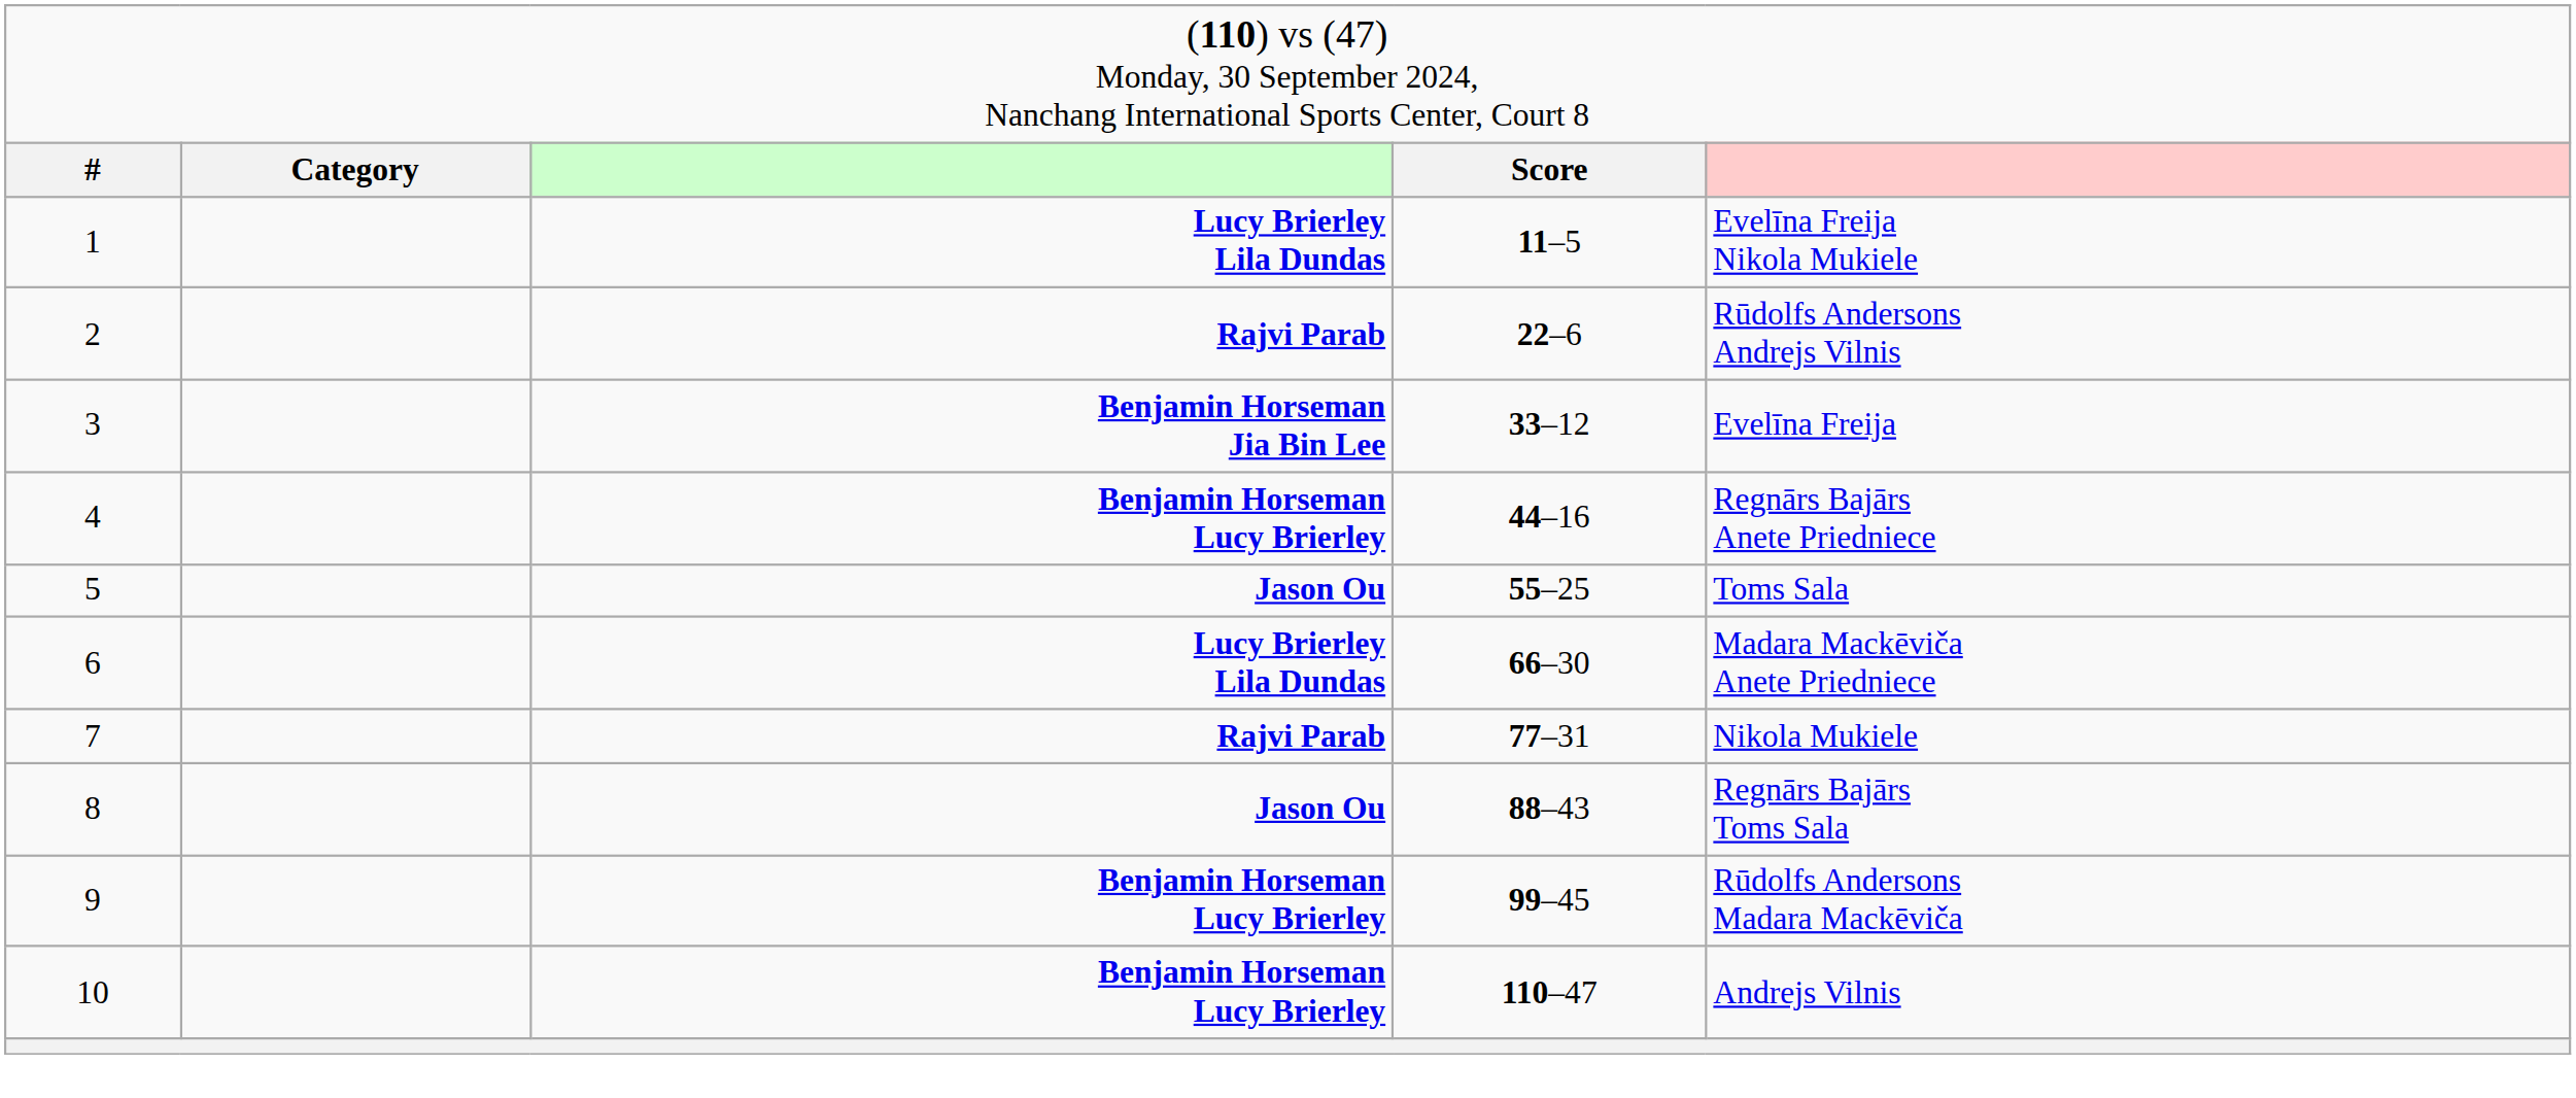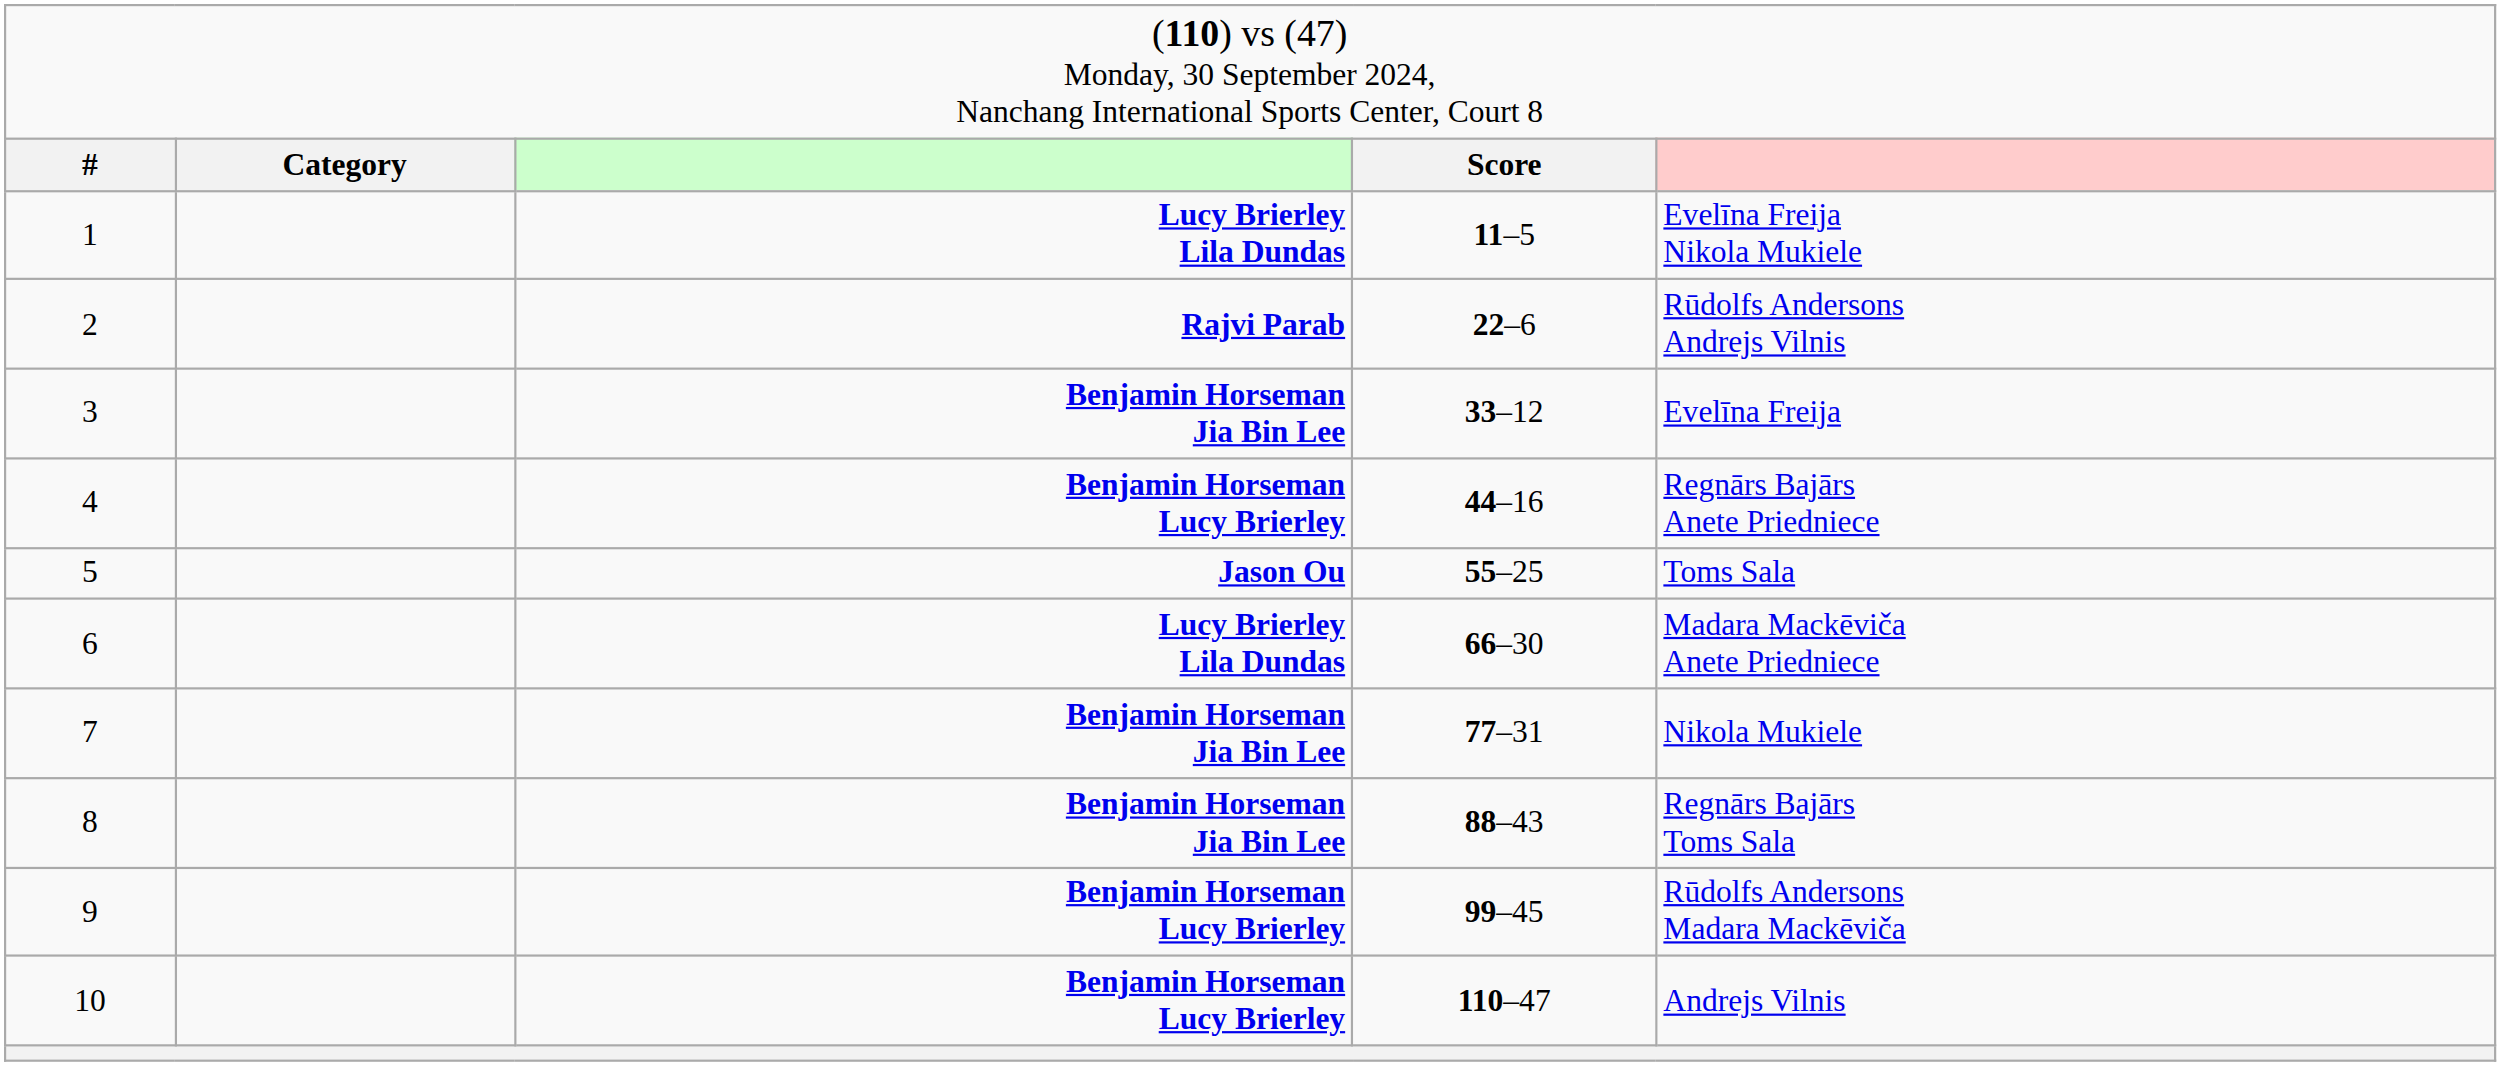7 | column 3: Rajvi Parab -> Benjamin Horseman Jia Bin Lee
8 | column 3: Jason Ou -> Benjamin Horseman Jia Bin Lee
